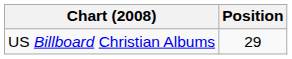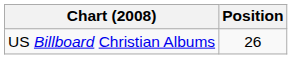US Billboard Christian Albums | Position: 29 -> 26
